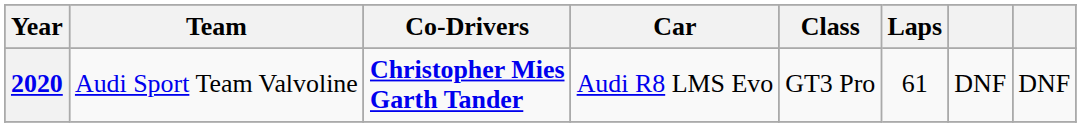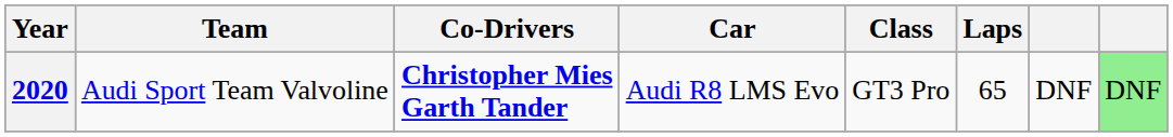2020 | Laps: 61 -> 65
2020 | column 8: no background -> lightgreen background
